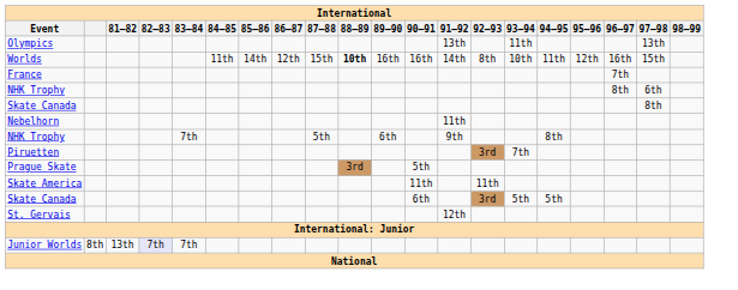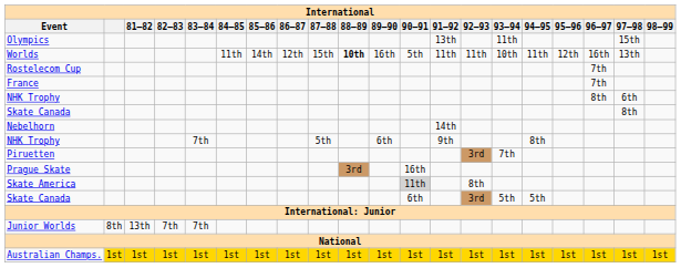Olympics | 97–98: 13th -> 15th
Worlds | 90–91: 16th -> 5th
Worlds | 91–92: 14th -> 11th
Worlds | 92–93: 8th -> 11th
Worlds | 97–98: 15th -> 13th
+ row: Rostelecom Cup | 7th
Nebelhorn | 91–92: 11th -> 14th
Prague Skate | 90–91: 5th -> 16th
Skate America | 90–91: no background -> lightgrey background
Skate America | 92–93: 11th -> 8th
- row: St. Gervais | 12th
Junior Worlds | 82–83: lavender background -> no background
+ row: Australian Champs. | 1st | 1st | 1st | 1st | 1st | 1st | 1st | 1st | 1st | 1st | 1st | 1st | 1st | 1st | 1st | 1st | 1st | 1st | 1st
